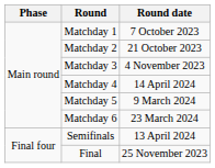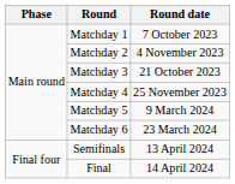Matchday 2 | Round date: 21 October 2023 -> 4 November 2023
Matchday 3 | Round date: 4 November 2023 -> 21 October 2023
Matchday 4 | Round date: 14 April 2024 -> 25 November 2023
Final | Round date: 25 November 2023 -> 14 April 2024
